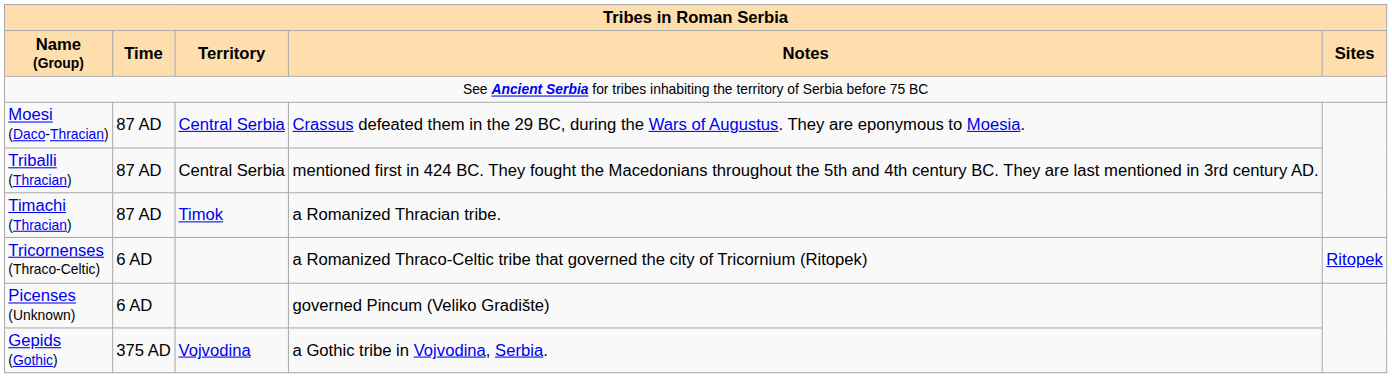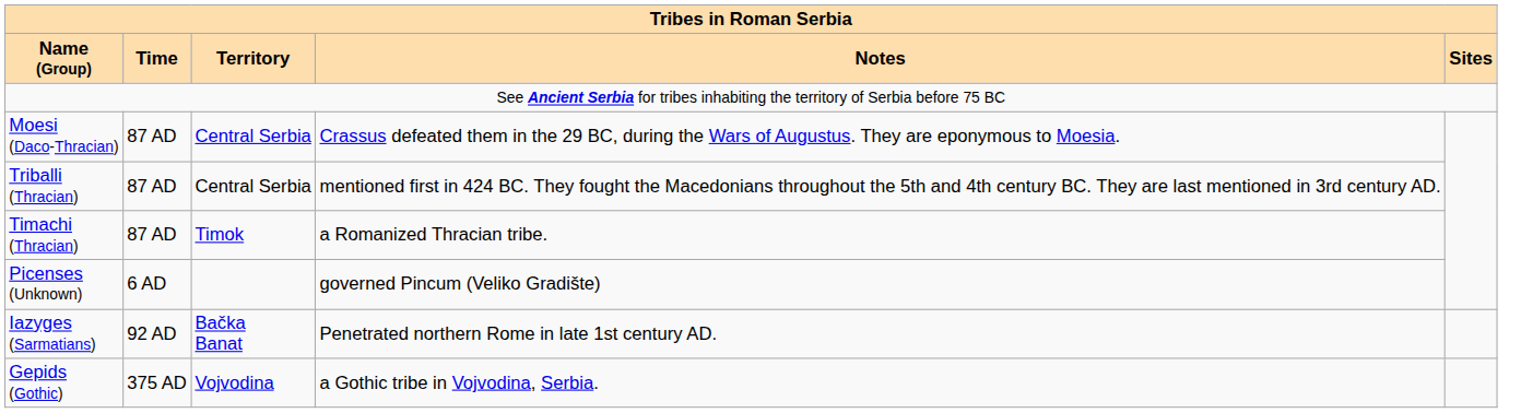- row: Tricornenses (Thraco-Celtic) | 6 AD | a Romanized Thraco-Celtic tribe that governed the city of Tricornium (Ritopek) | Ritopek
+ row: Iazyges (Sarmatians) | 92 AD | Bačka Banat | Penetrated northern Rome in late 1st century AD.
